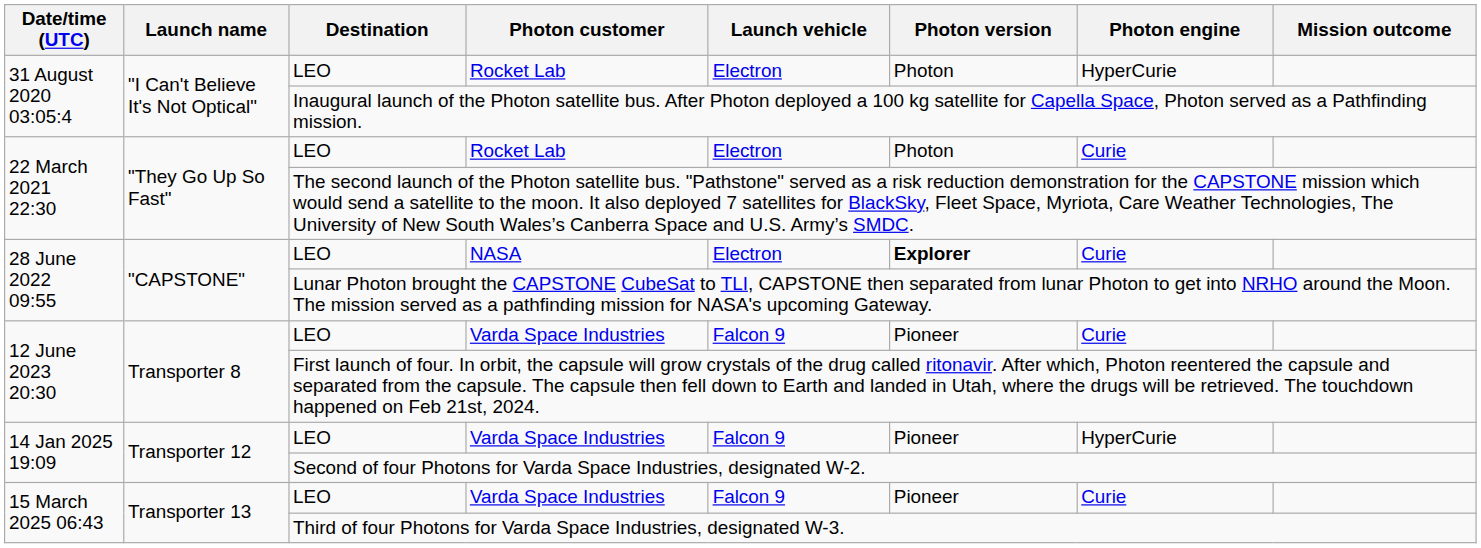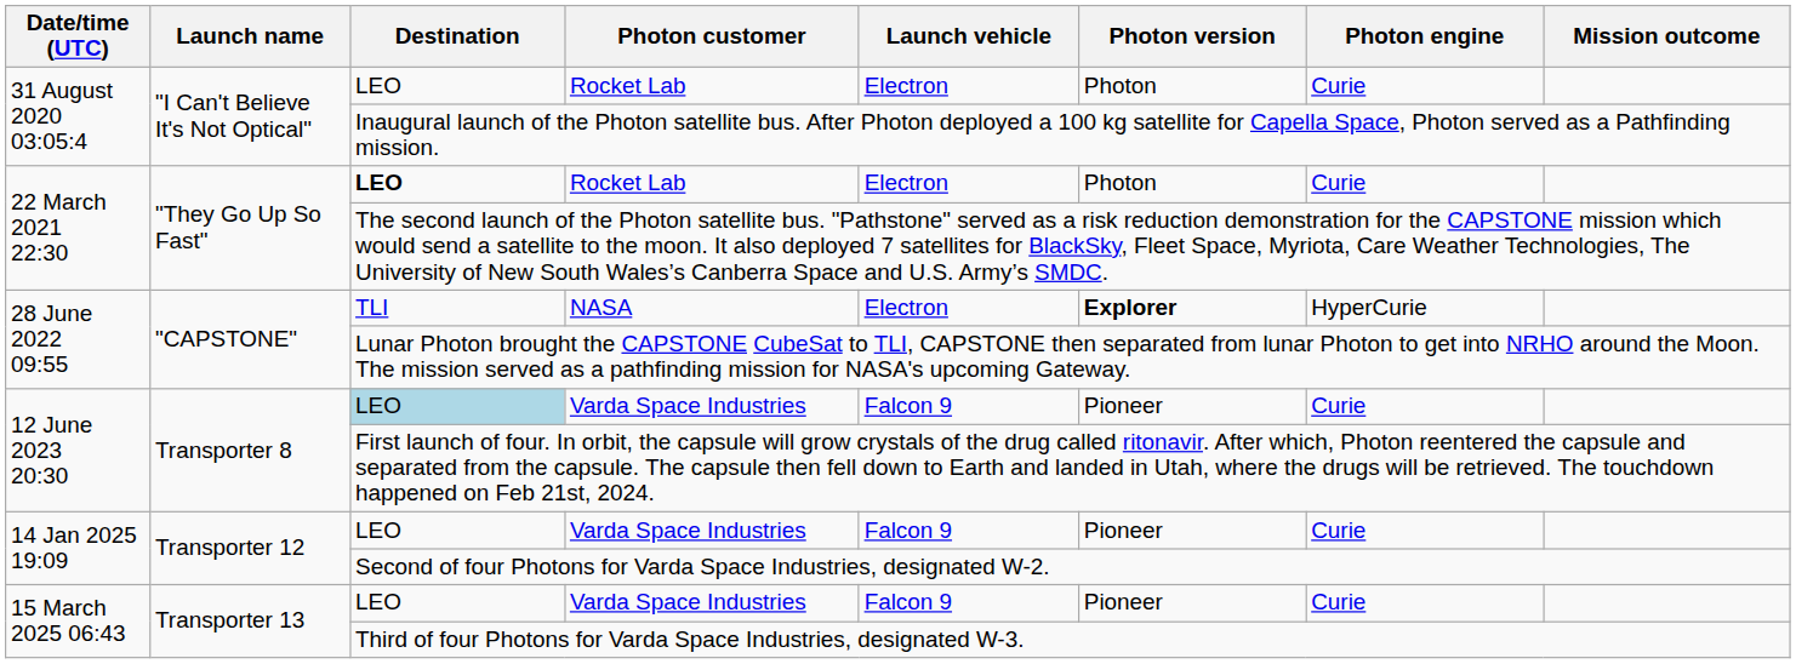31 August 2020 03:05:4 / Rocket Lab | Photon engine: HyperCurie -> Curie
22 March 2021 22:30 / Rocket Lab | Destination: normal -> bold
NASA | Destination: LEO -> TLI
NASA | Photon engine: Curie -> HyperCurie
12 June 2023 20:30 / Varda Space Industries | Destination: no background -> lightblue background
14 Jan 2025 19:09 / Varda Space Industries | Photon engine: HyperCurie -> Curie
